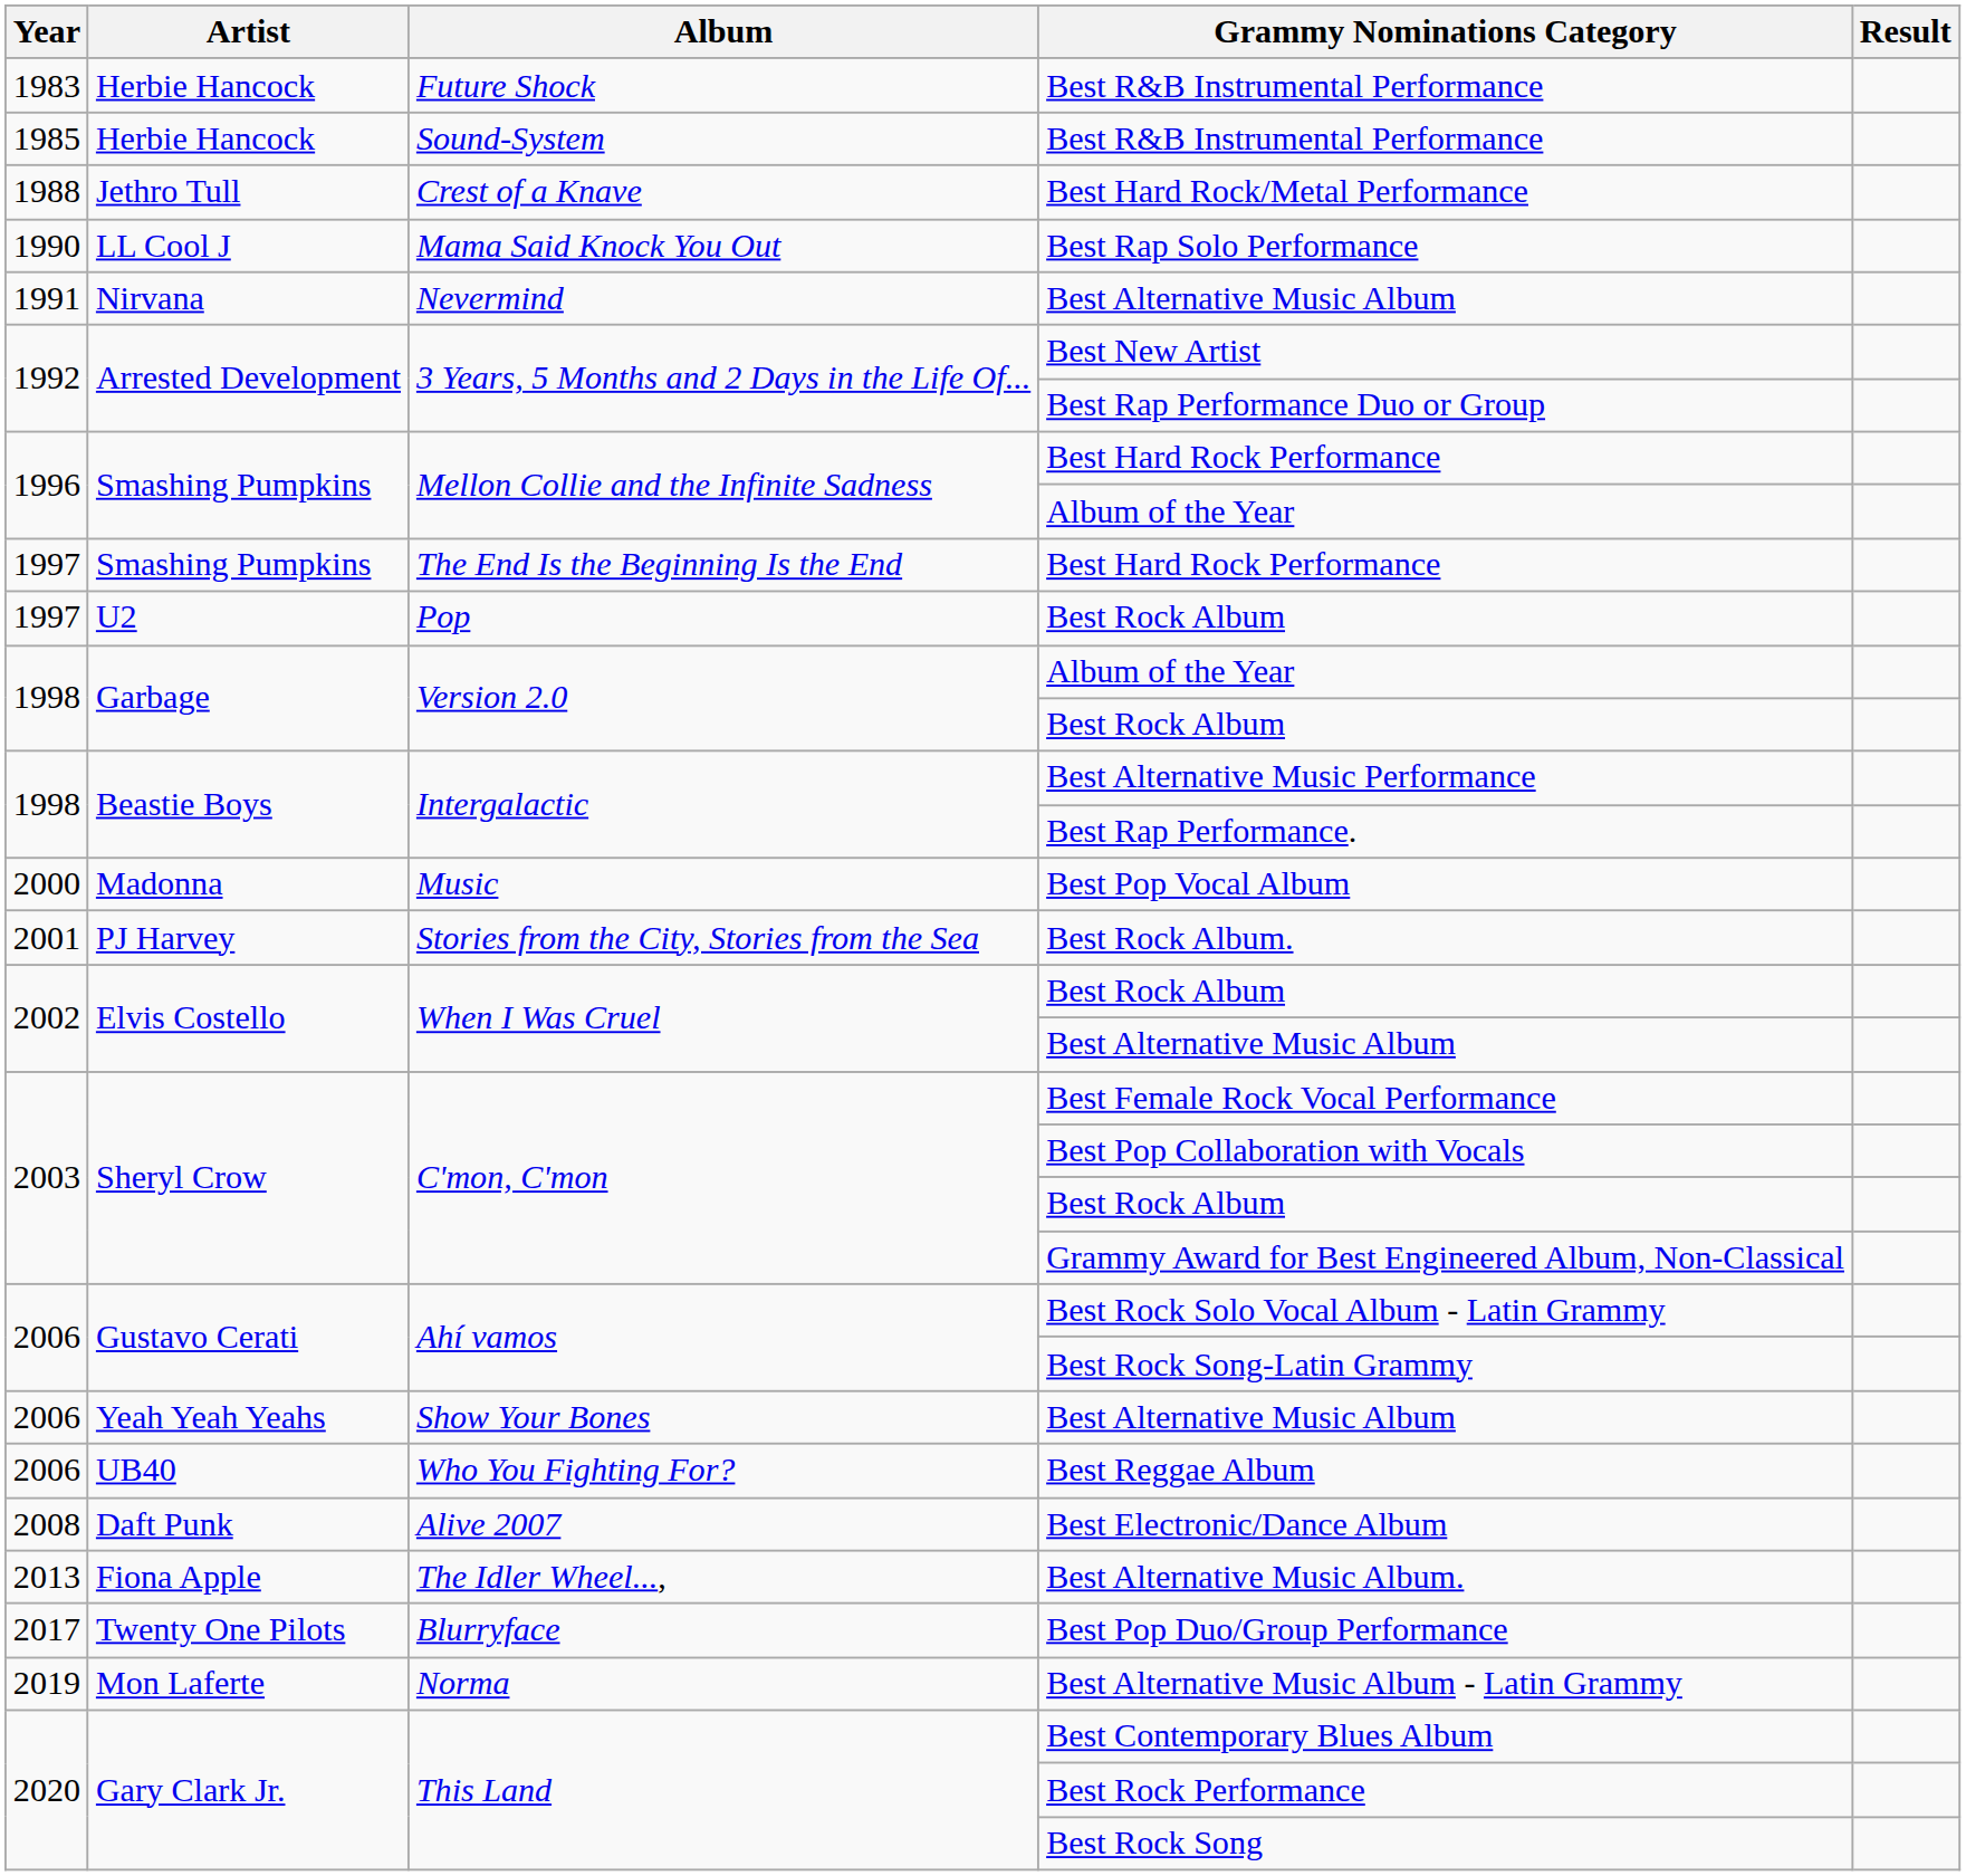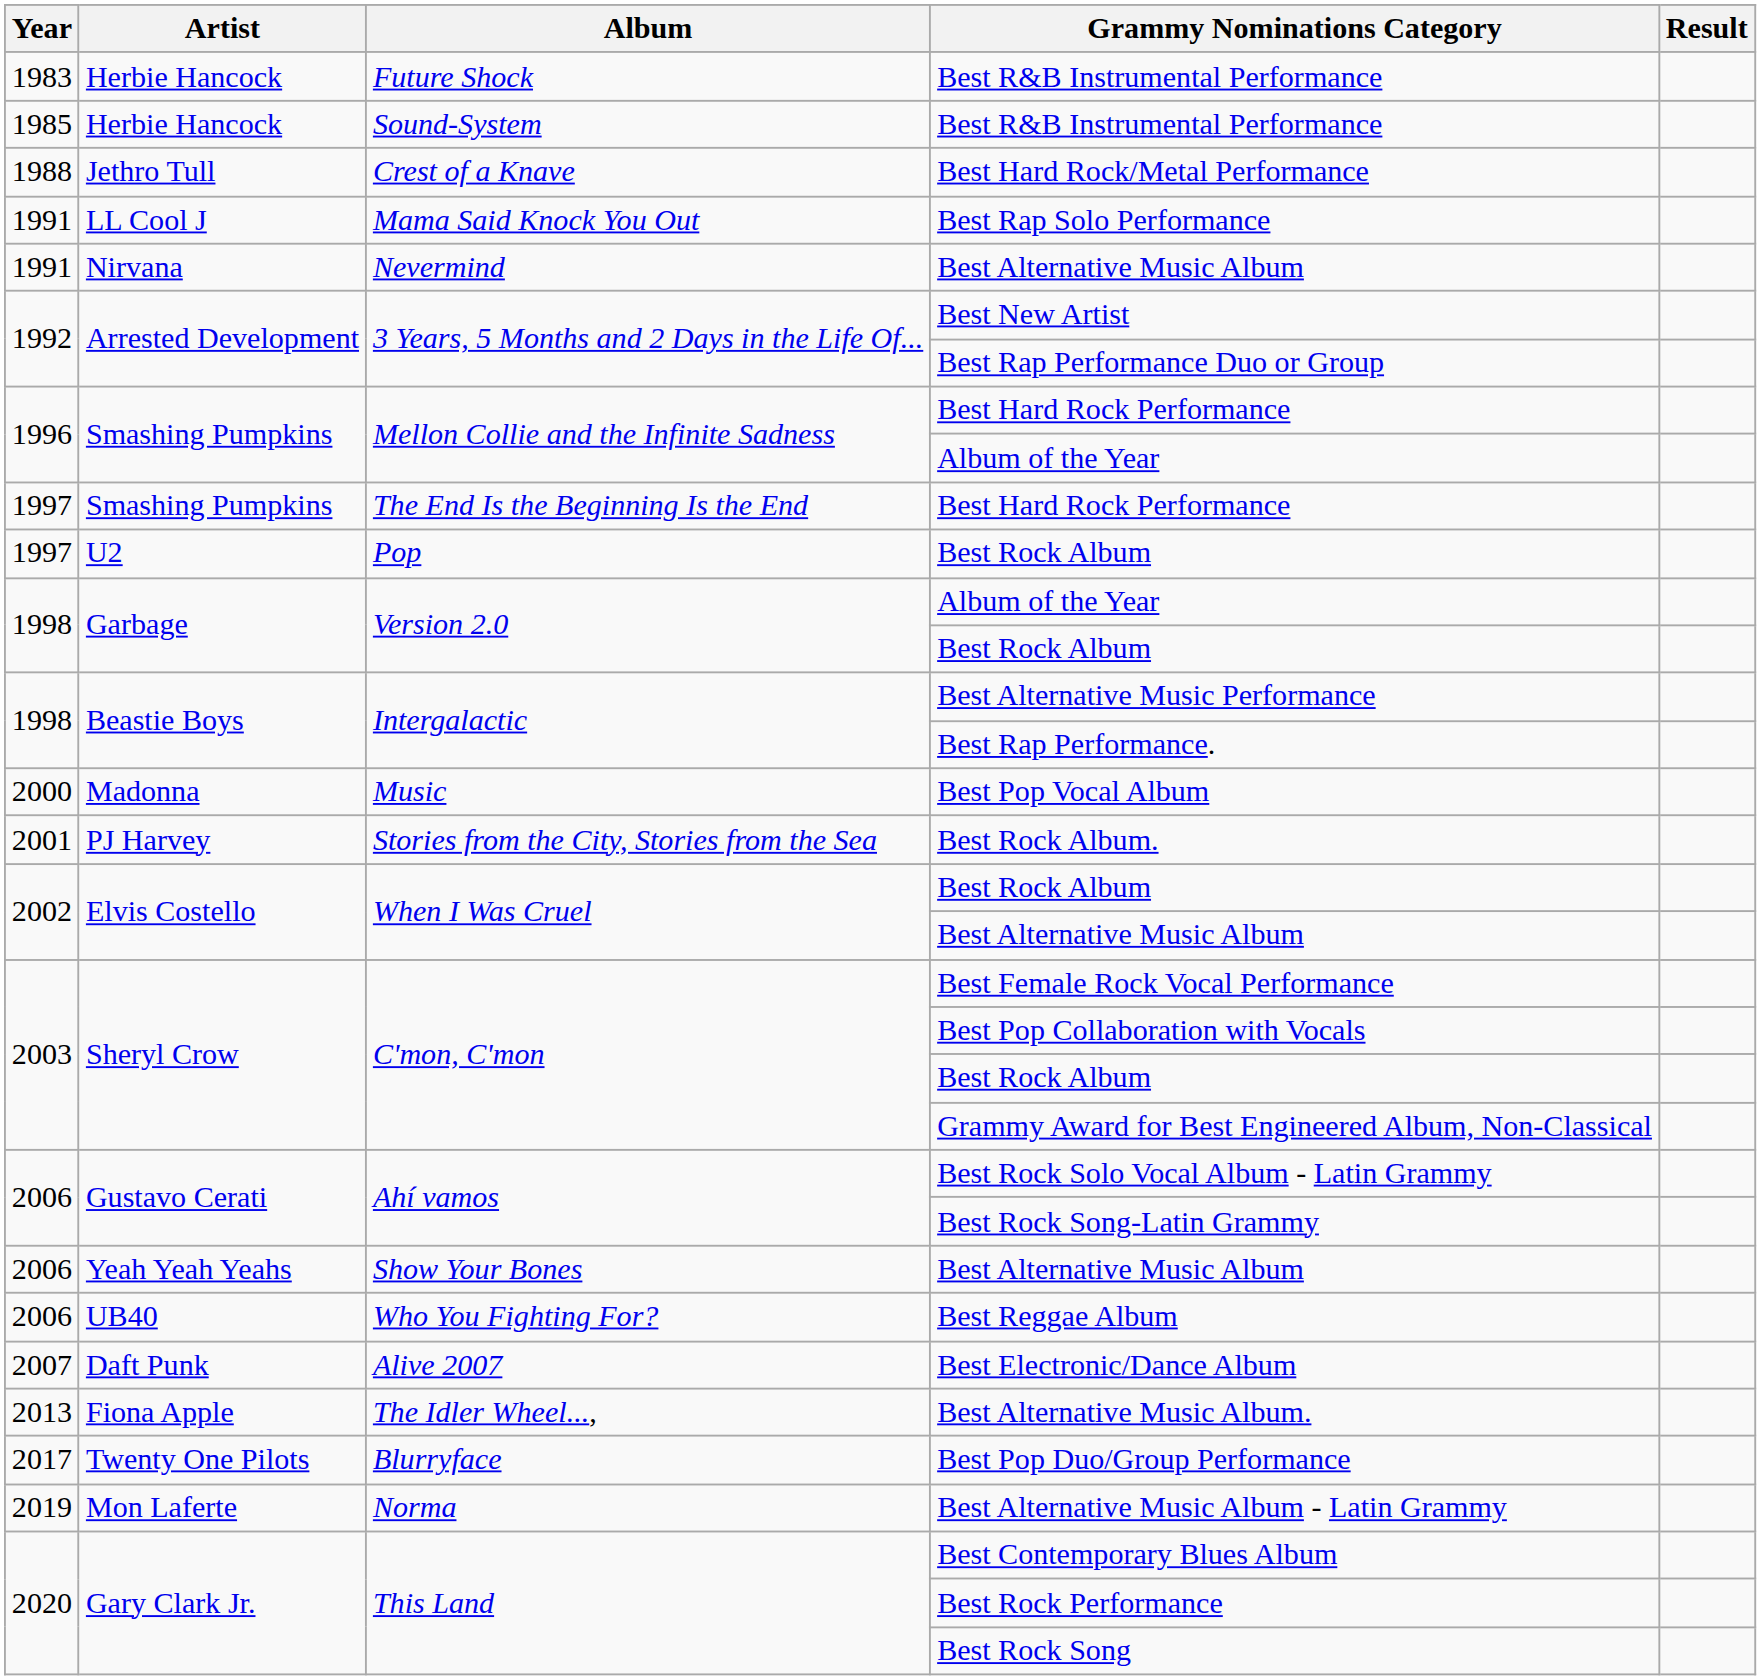Best Rap Solo Performance | Year: 1990 -> 1991
Best Electronic/Dance Album | Year: 2008 -> 2007
